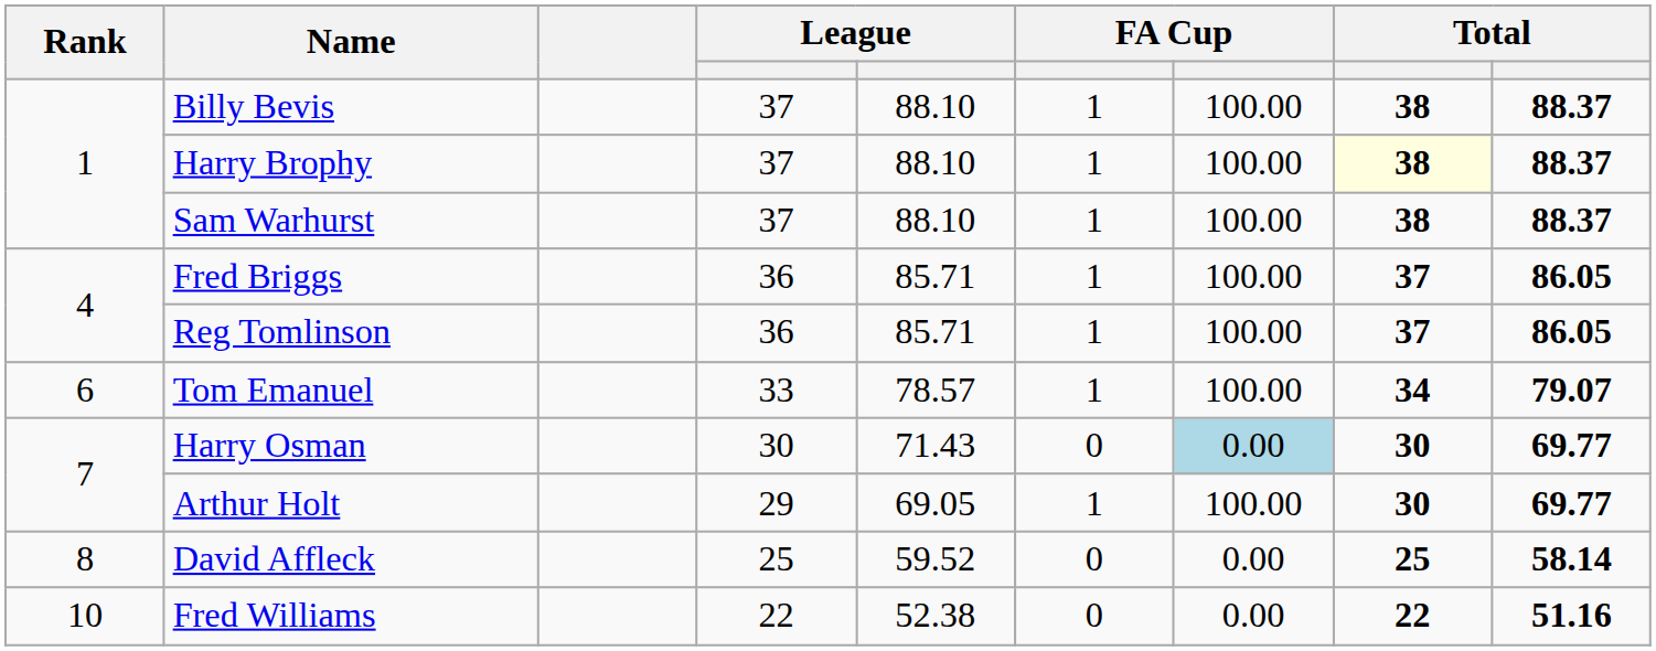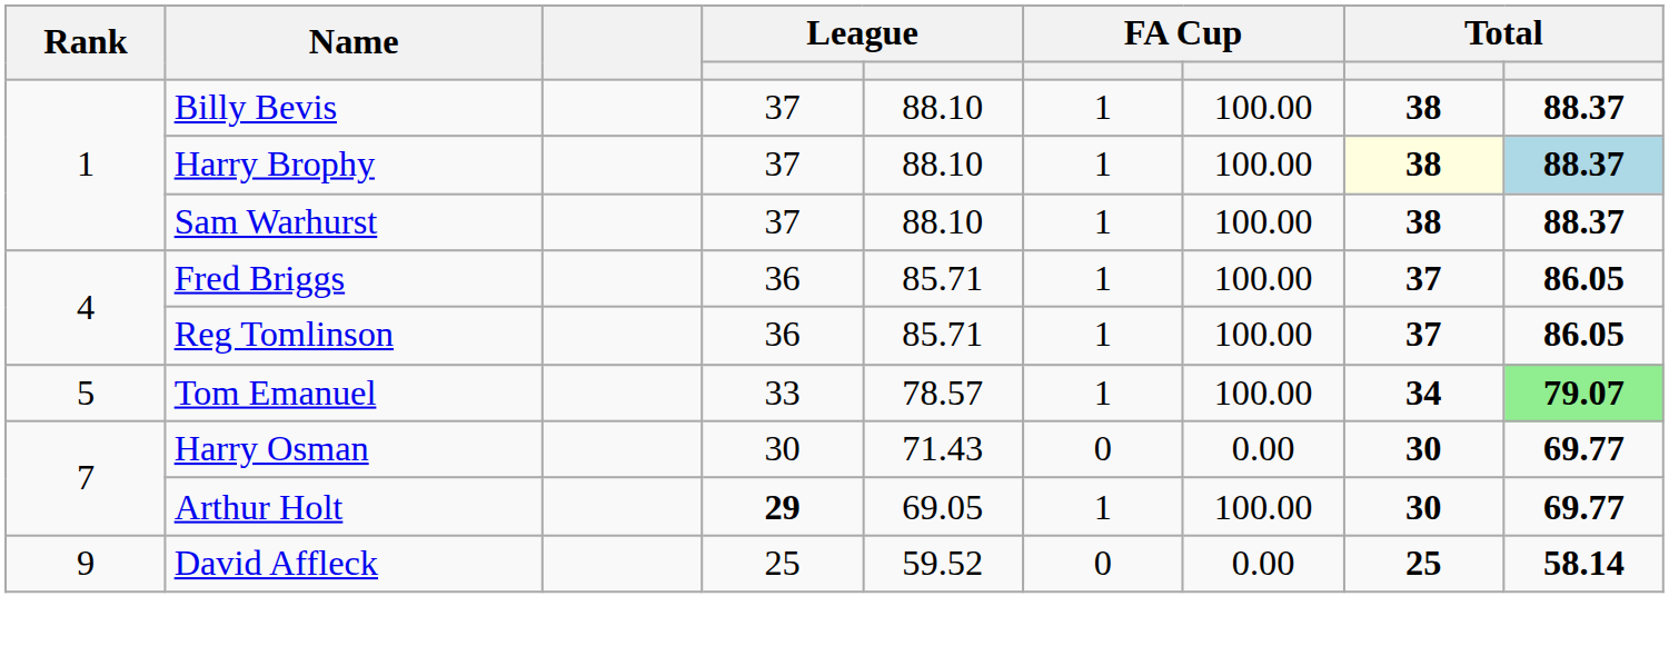Harry Brophy | column 9: no background -> lightblue background
Tom Emanuel | Rank: 6 -> 5
Tom Emanuel | column 9: no background -> lightgreen background
Harry Osman | column 7: lightblue background -> no background
Arthur Holt | column 4: normal -> bold
David Affleck | Rank: 8 -> 9
- row: 10 | Fred Williams | 22 | 52.38 | 0 | 0.00 | 22 | 51.16
